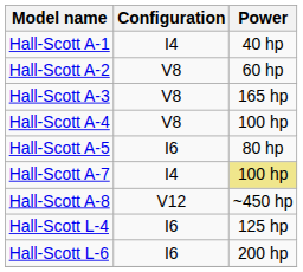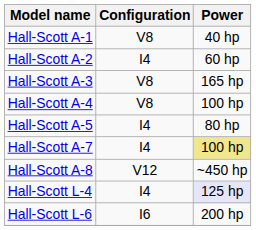Hall-Scott A-1 | Configuration: I4 -> V8
Hall-Scott A-2 | Configuration: V8 -> I4
Hall-Scott A-5 | Configuration: I6 -> I4
Hall-Scott L-4 | Configuration: I6 -> I4
Hall-Scott L-4 | Power: no background -> lavender background
